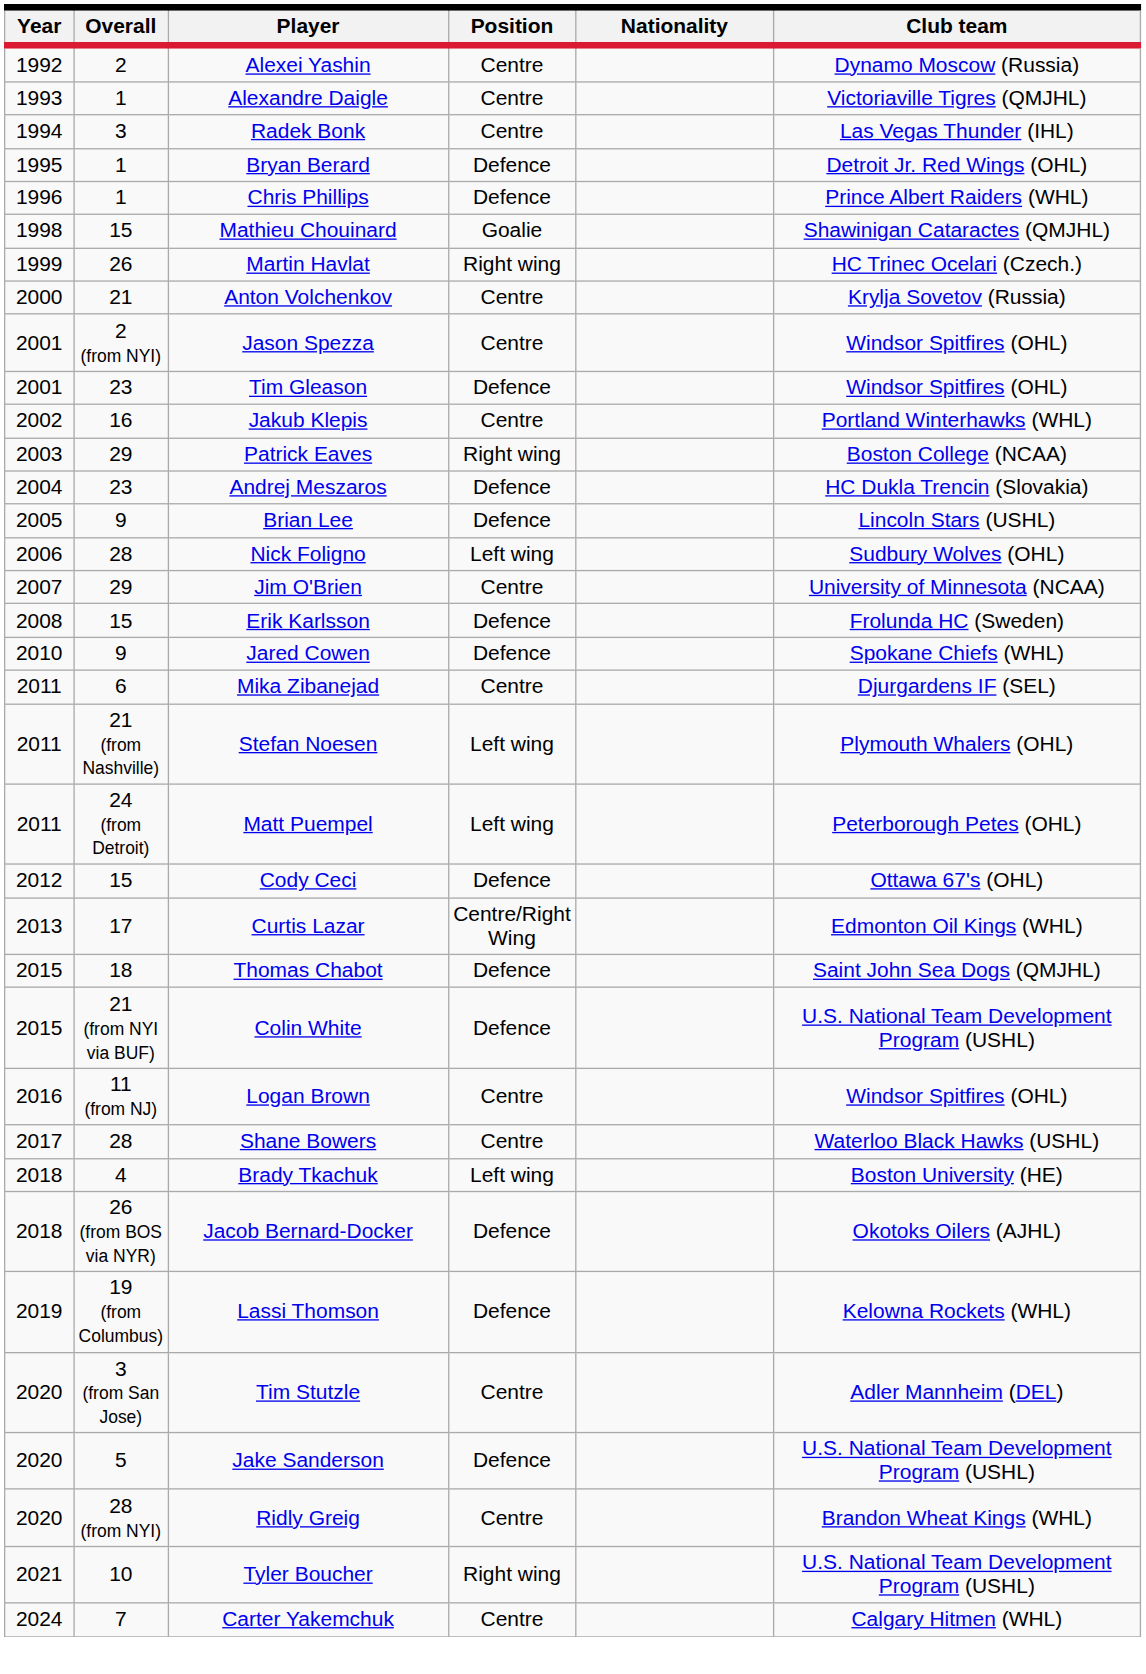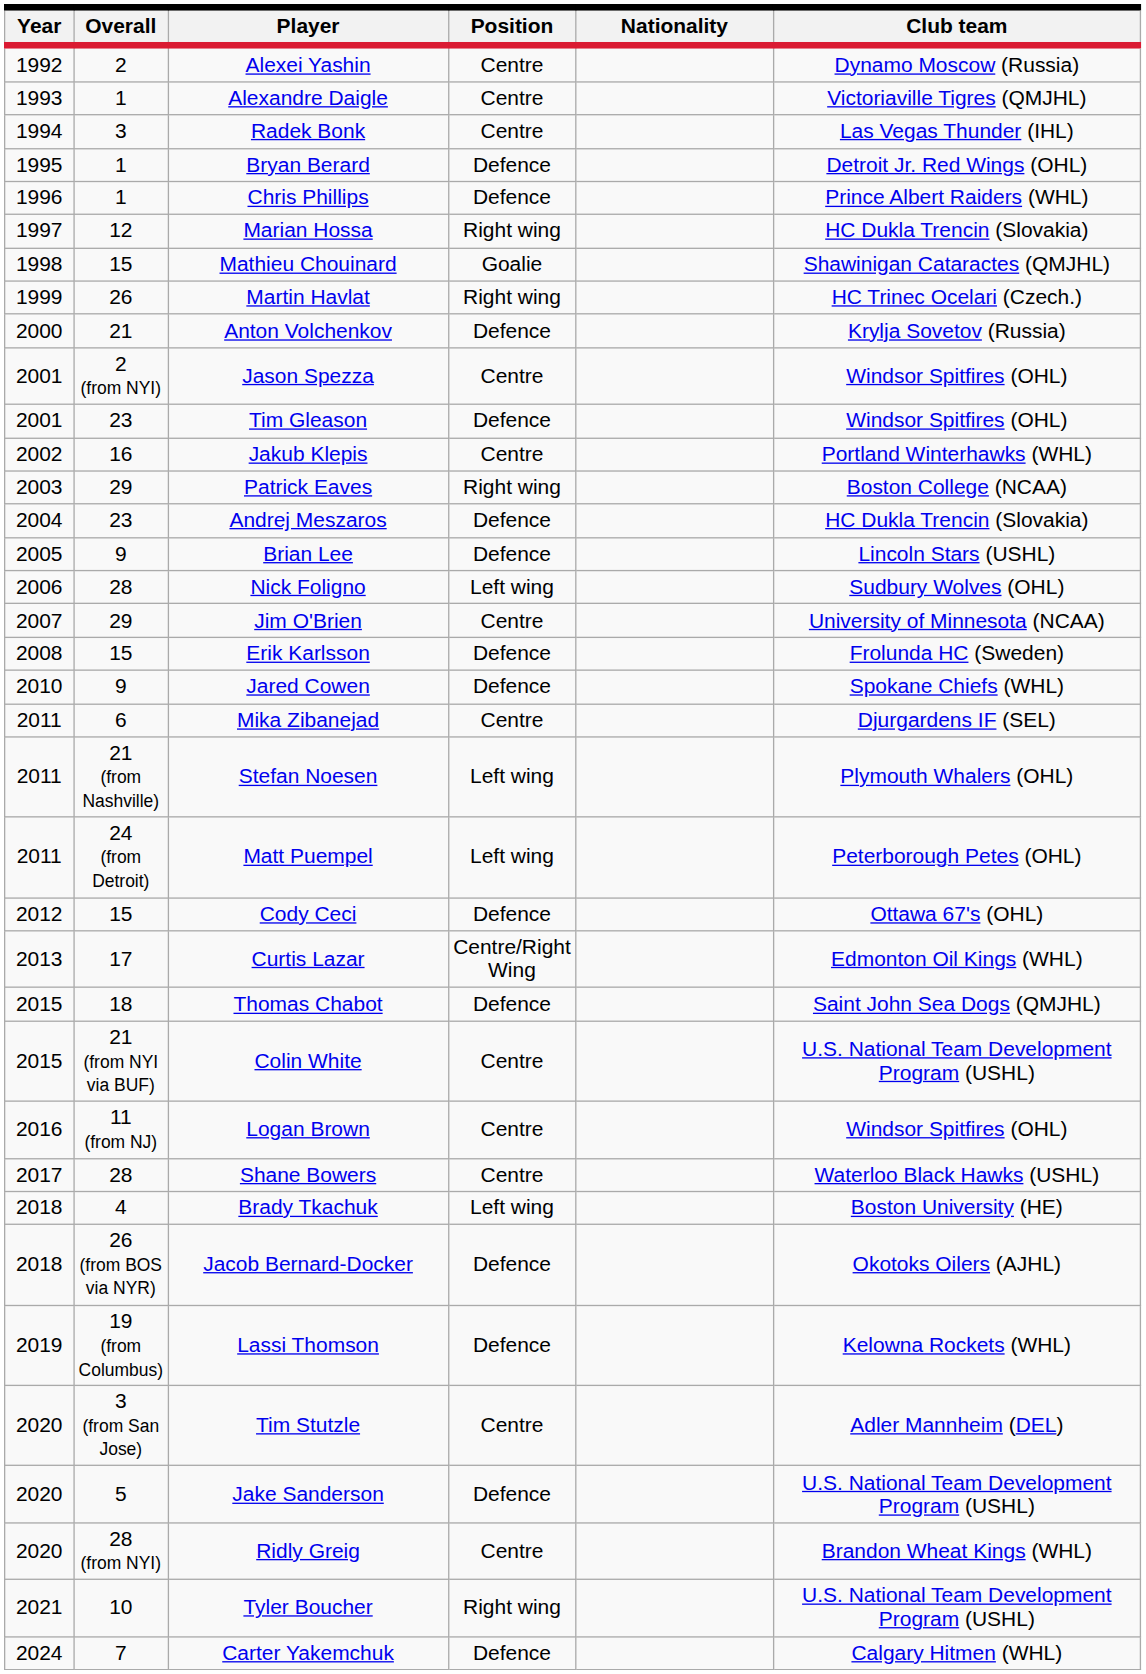+ row: 1997 | 12 | Marian Hossa | Right wing | HC Dukla Trencin (Slovakia)
Anton Volchenkov | Position: Centre -> Defence
Colin White | Position: Defence -> Centre
Carter Yakemchuk | Position: Centre -> Defence
